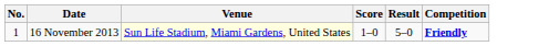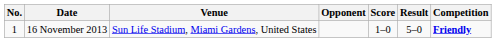+ column: Opponent
16 November 2013 | Venue: lightyellow background -> no background
